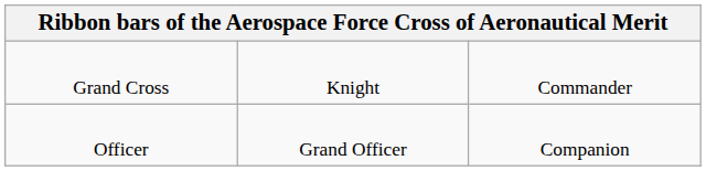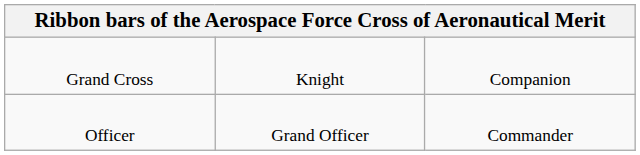Grand Cross | column 3: Commander -> Companion
Officer | column 3: Companion -> Commander
